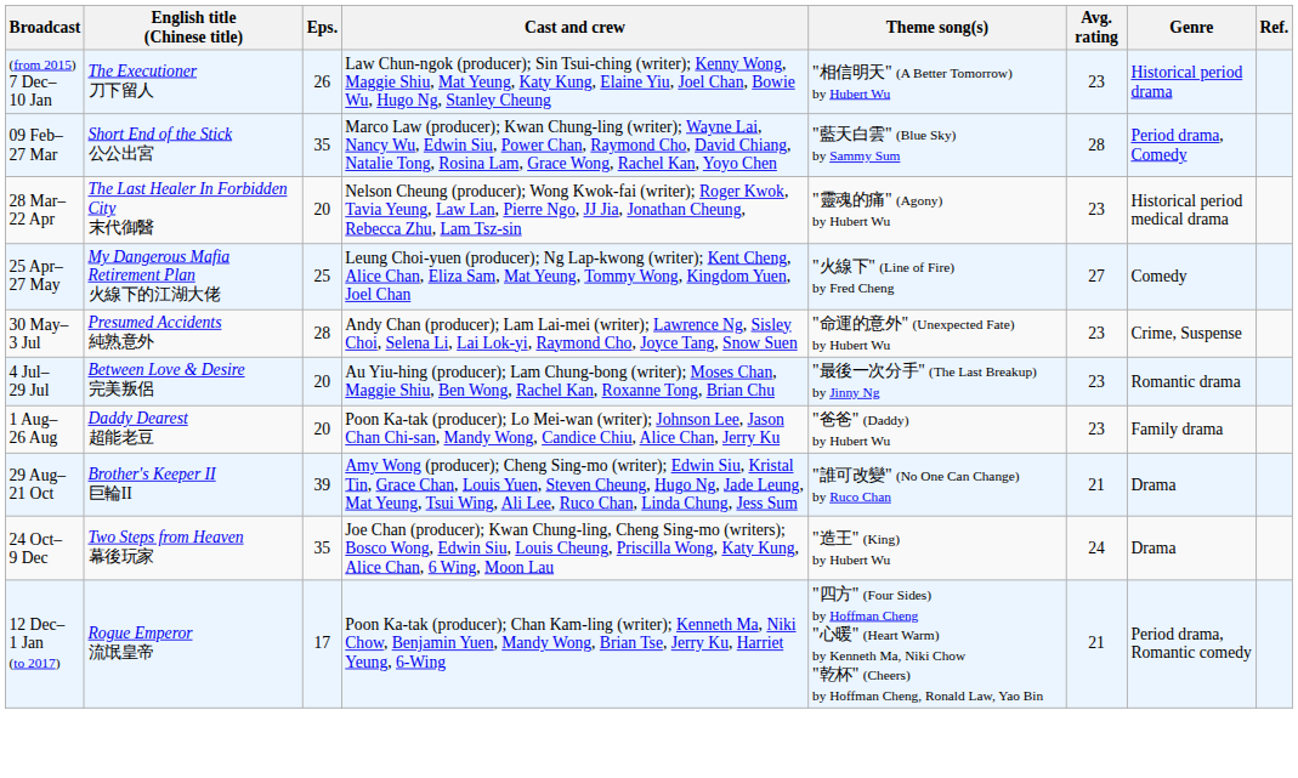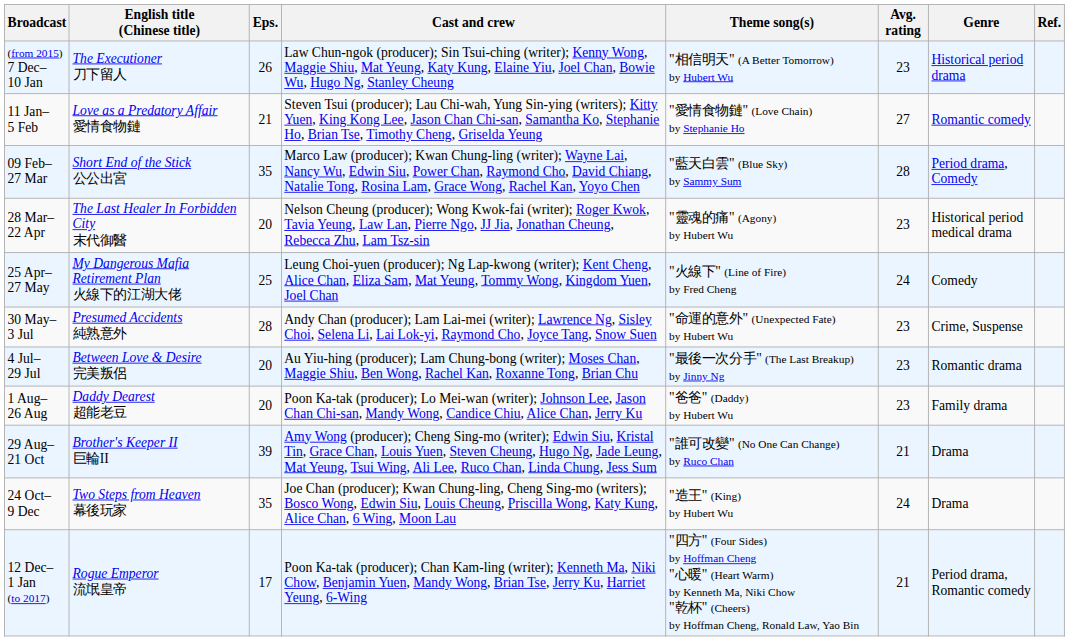+ row: 11 Jan– 5 Feb | Love as a Predatory Affair 愛情食物鏈 | 21 | Steven Tsui (producer); Lau Chi-wah, Yung Sin-ying (writers); Kitty Yuen, King Kong Lee, Jason Chan Chi-san, Samantha Ko, Stephanie Ho, Brian Tse, Timothy Cheng, Griselda Yeung | "愛情食物鏈" (Love Chain) by Stephanie Ho | 27 | Romantic comedy
25 Apr– 27 May | Avg. rating: 27 -> 24
